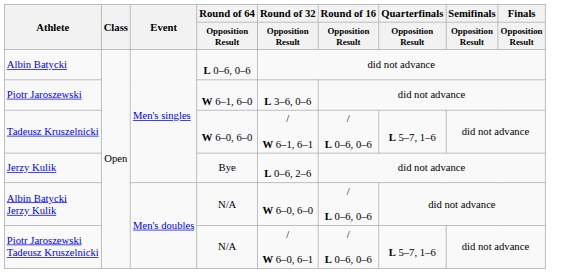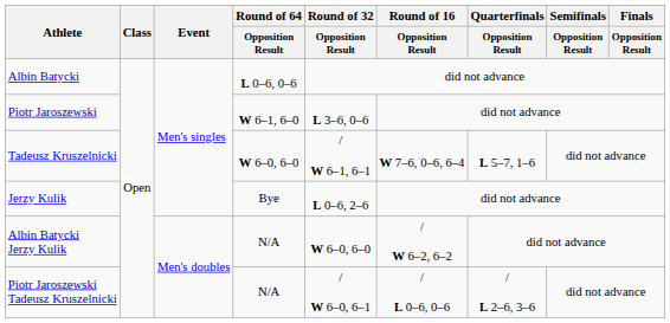Tadeusz Kruszelnicki | Round of 16 / Opposition Result: / L 0–6, 0–6 -> W 7–6, 0–6, 6–4
Albin Batycki Jerzy Kulik | Round of 16 / Opposition Result: / L 0–6, 0–6 -> / W 6–2, 6–2
Piotr Jaroszewski Tadeusz Kruszelnicki | Quarterfinals / Opposition Result: L 5–7, 1–6 -> / L 2–6, 3–6
